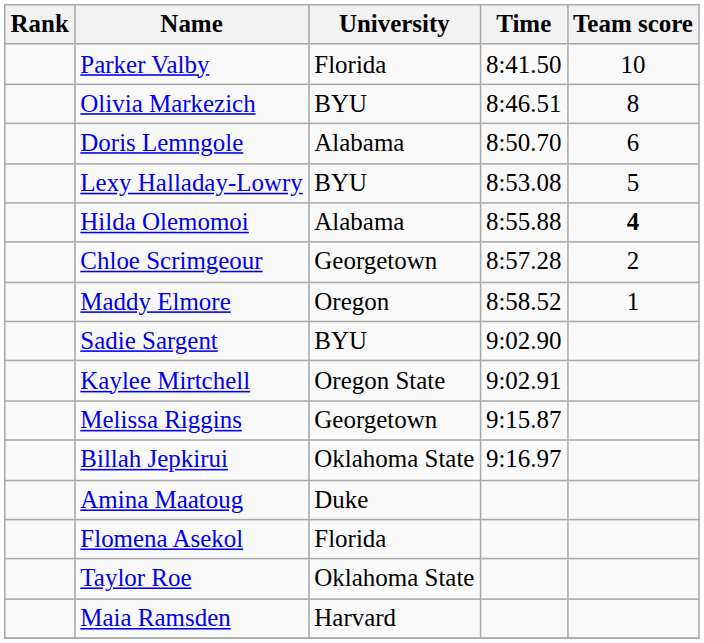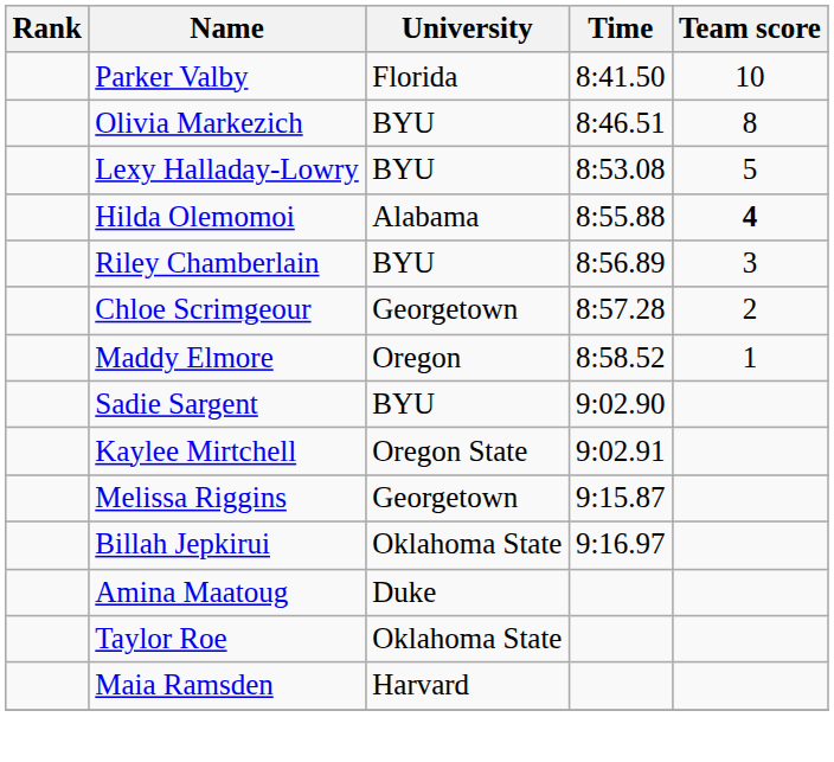- row: Doris Lemngole | Alabama | 8:50.70 | 6
+ row: Riley Chamberlain | BYU | 8:56.89 | 3
- row: Flomena Asekol | Florida
